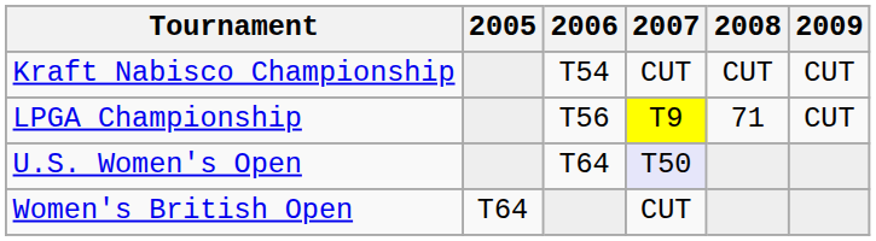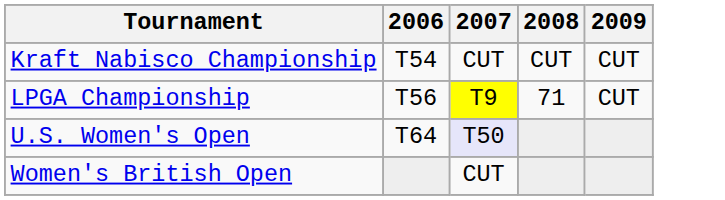- column: 2005 | T64
